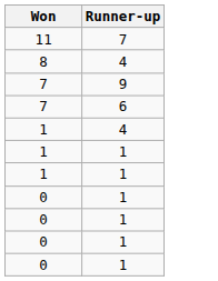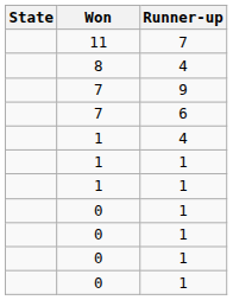+ column: State
